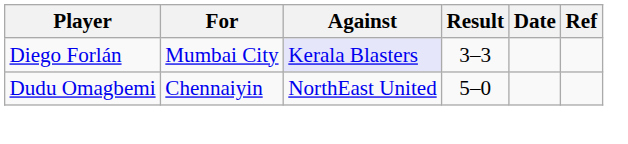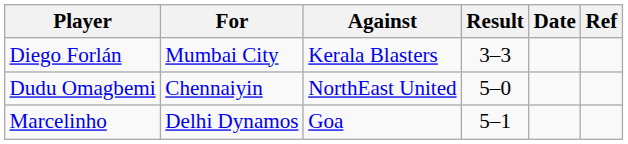Diego Forlán | Against: lavender background -> no background
+ row: Marcelinho | Delhi Dynamos | Goa | 5–1
